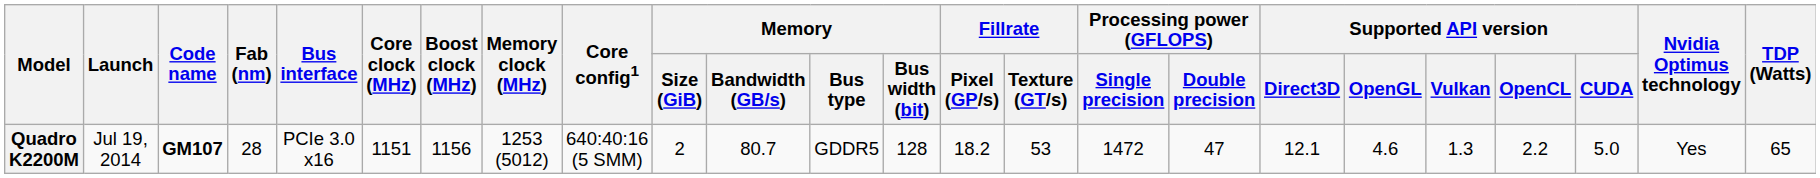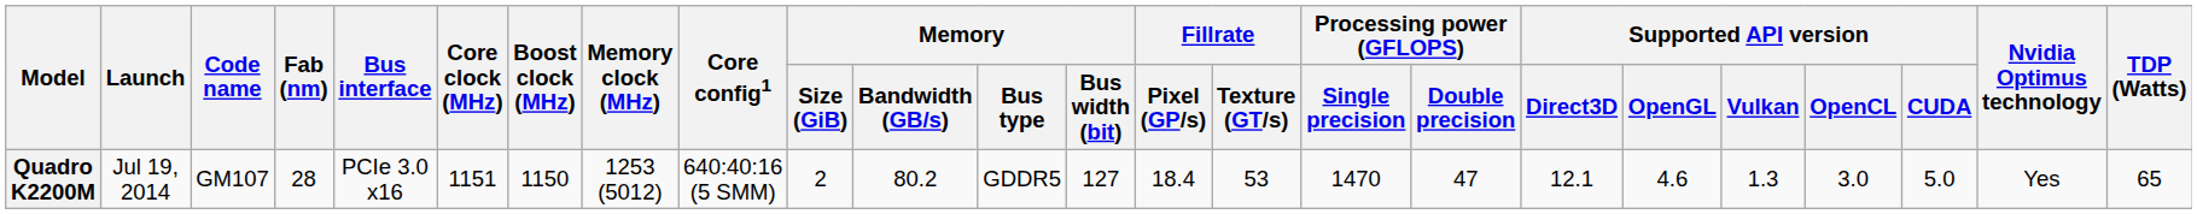Quadro K2200M | Code name: bold -> normal
Quadro K2200M | Boost clock (MHz): 1156 -> 1150
Quadro K2200M | Memory / Bandwidth (GB/s): 80.7 -> 80.2
Quadro K2200M | Memory / Bus width (bit): 128 -> 127
Quadro K2200M | Fillrate / Pixel (GP/s): 18.2 -> 18.4
Quadro K2200M | Processing power (GFLOPS) / Single precision: 1472 -> 1470
Quadro K2200M | Supported API version / OpenCL: 2.2 -> 3.0
